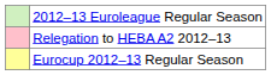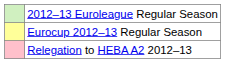rows swapped: Eurocup 2012–13 Regular Season <-> Relegation to HEBA A2 2012–13
